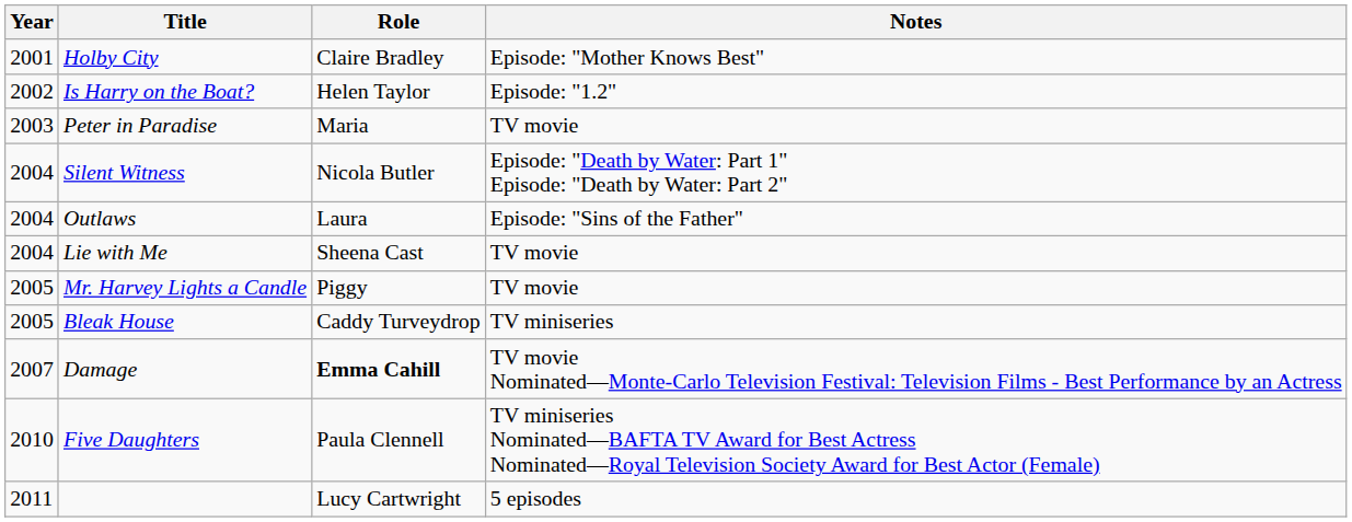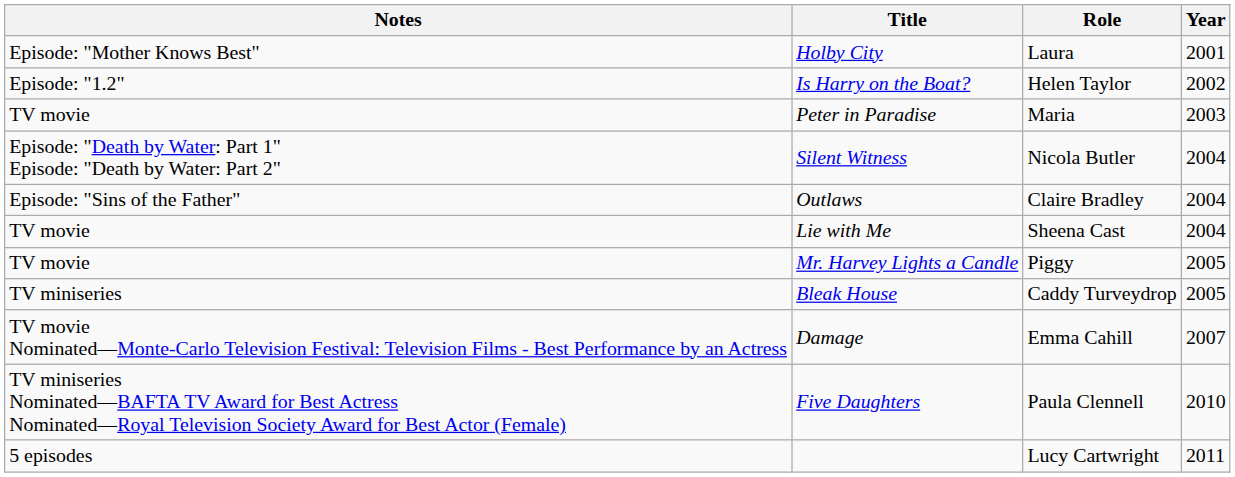columns swapped: Year <-> Notes
Holby City | Role: Claire Bradley -> Laura
Outlaws | Role: Laura -> Claire Bradley
Damage | Role: bold -> normal
